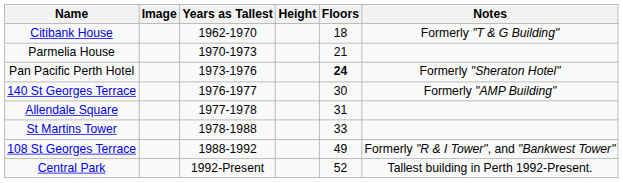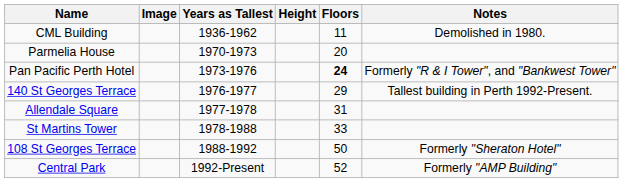+ row: CML Building | 1936-1962 | 11 | Demolished in 1980.
- row: Citibank House | 1962-1970 | 18 | Formerly "T & G Building"
Parmelia House | Floors: 21 -> 20
Pan Pacific Perth Hotel | Notes: Formerly "Sheraton Hotel" -> Formerly "R & I Tower", and "Bankwest Tower"
140 St Georges Terrace | Floors: 30 -> 29
140 St Georges Terrace | Notes: Formerly "AMP Building" -> Tallest building in Perth 1992-Present.
108 St Georges Terrace | Floors: 49 -> 50
108 St Georges Terrace | Notes: Formerly "R & I Tower", and "Bankwest Tower" -> Formerly "Sheraton Hotel"
Central Park | Notes: Tallest building in Perth 1992-Present. -> Formerly "AMP Building"
